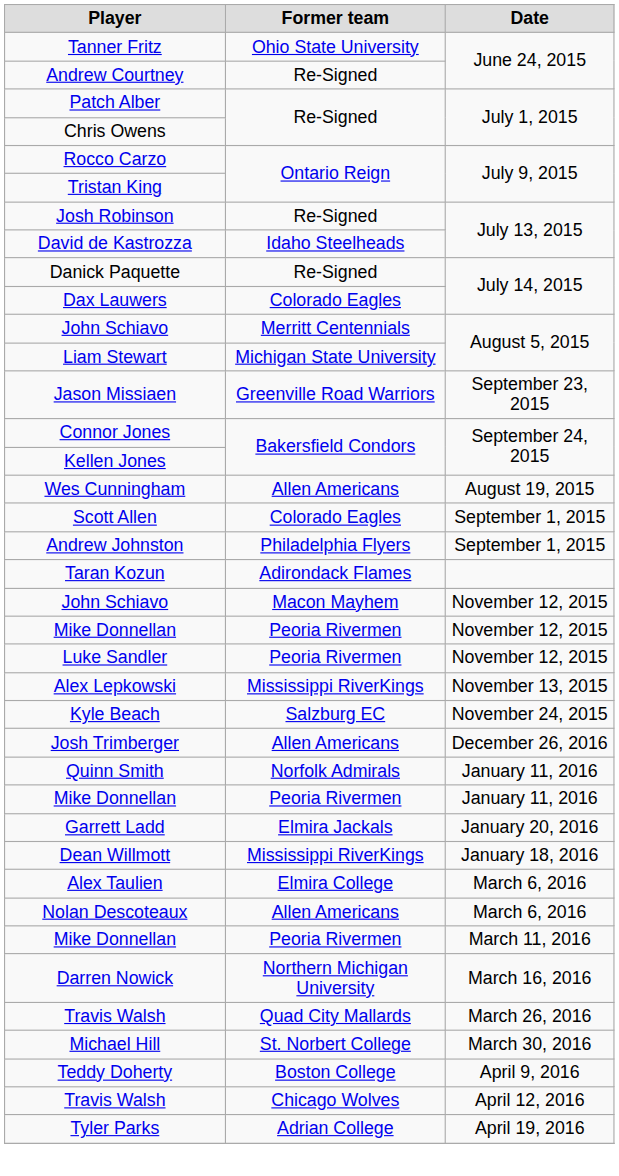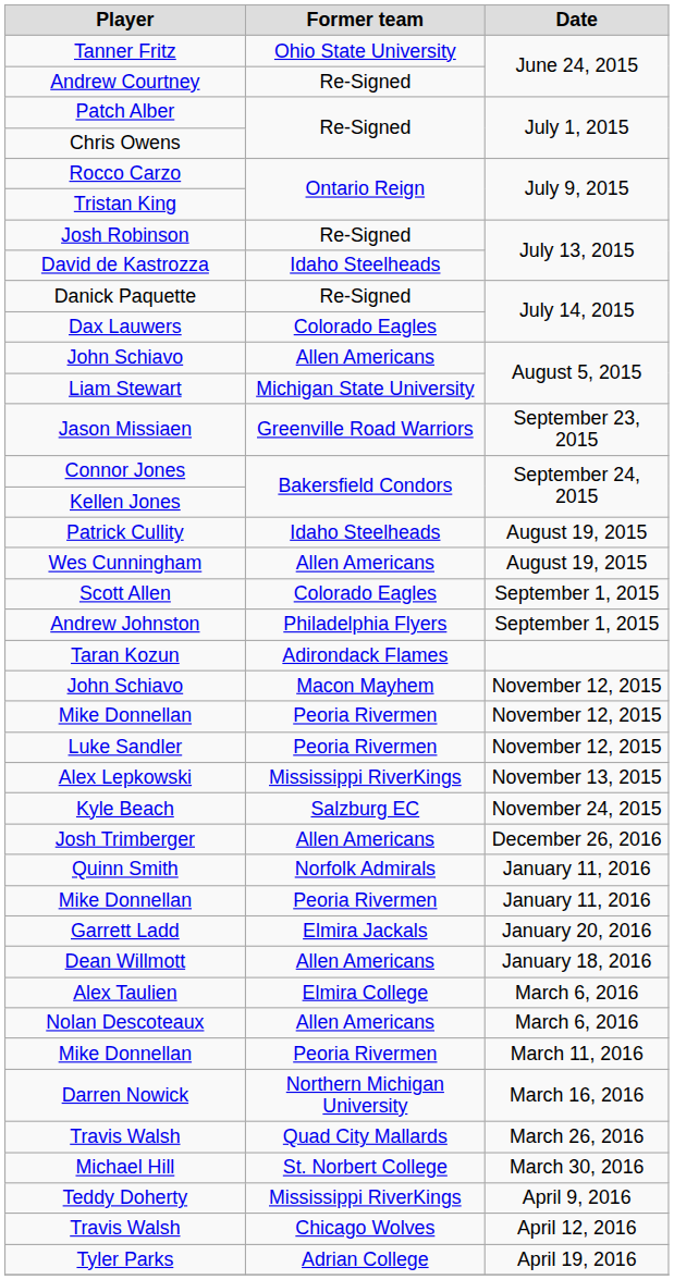John Schiavo / August 5, 2015 | Former team: Merritt Centennials -> Allen Americans
+ row: Patrick Cullity | Idaho Steelheads | August 19, 2015
Dean Willmott | Former team: Mississippi RiverKings -> Allen Americans
Teddy Doherty | Former team: Boston College -> Mississippi RiverKings
